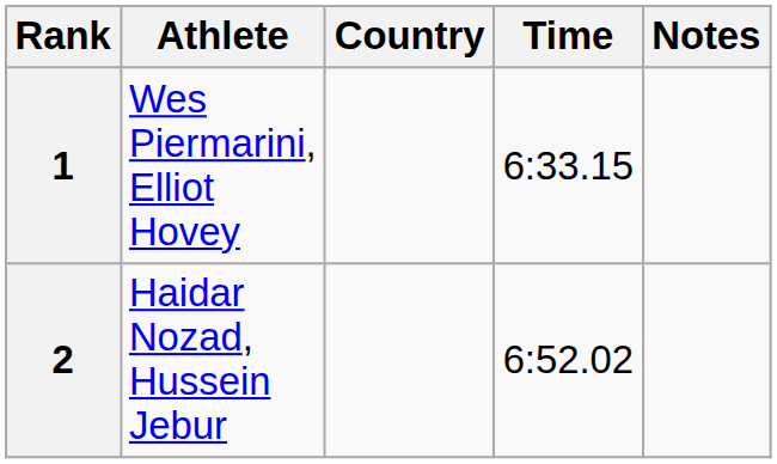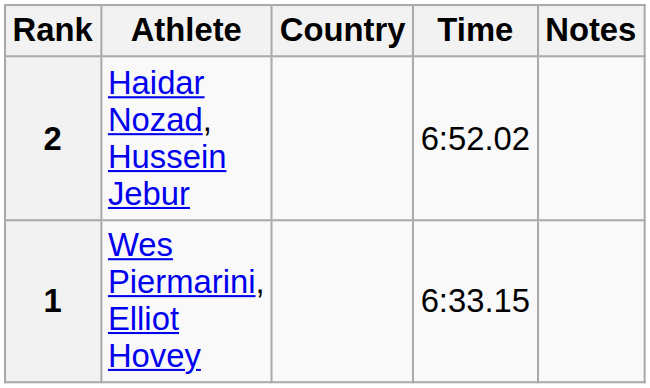rows swapped: 1 <-> 2
